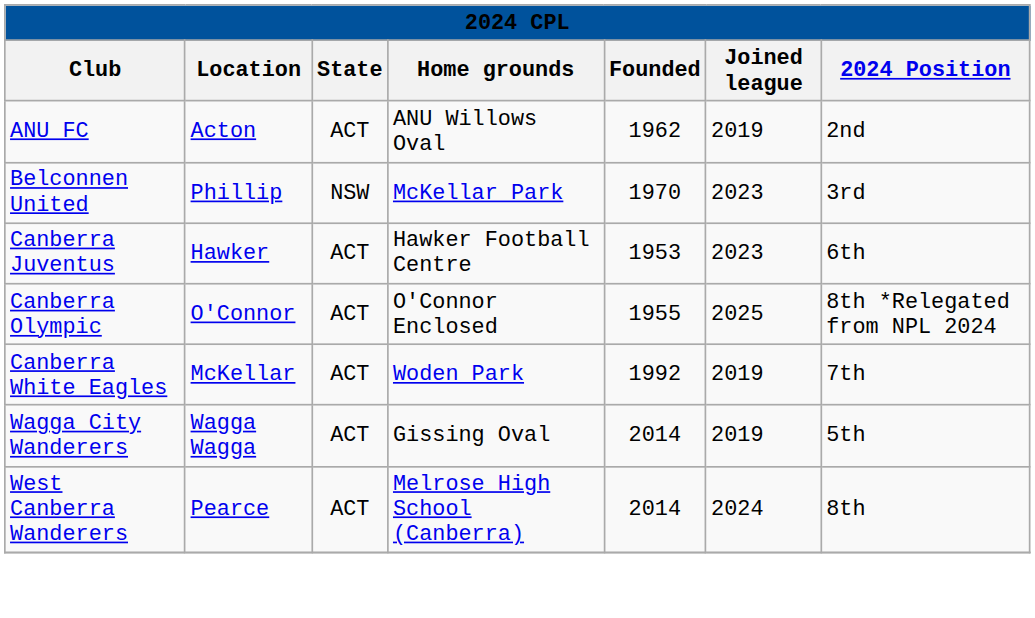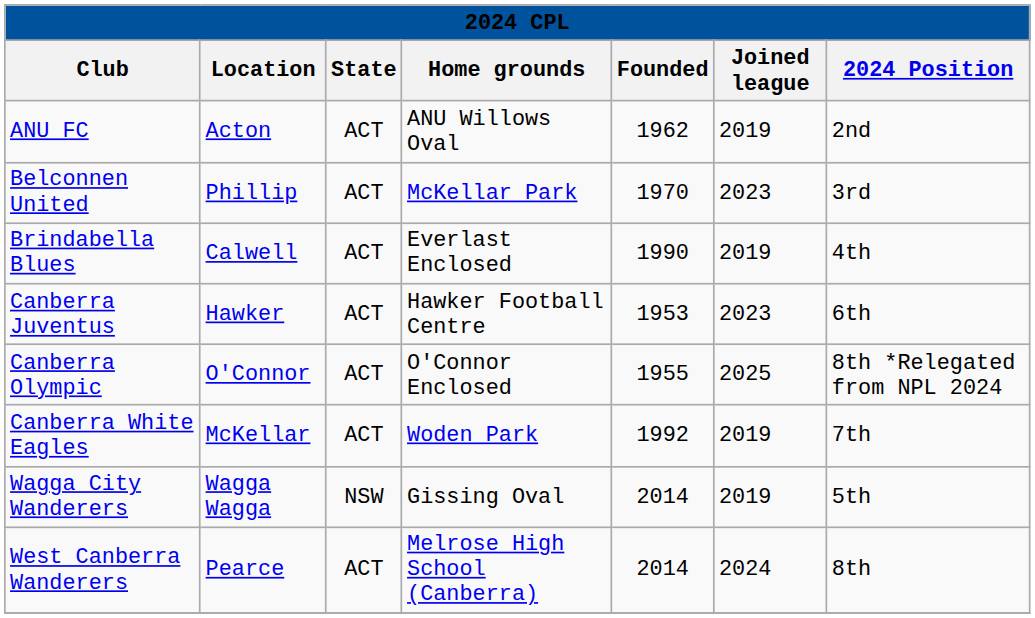Belconnen United | State: NSW -> ACT
+ row: Brindabella Blues | Calwell | ACT | Everlast Enclosed | 1990 | 2019 | 4th
Wagga City Wanderers | State: ACT -> NSW
